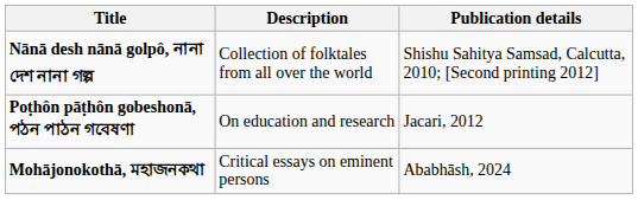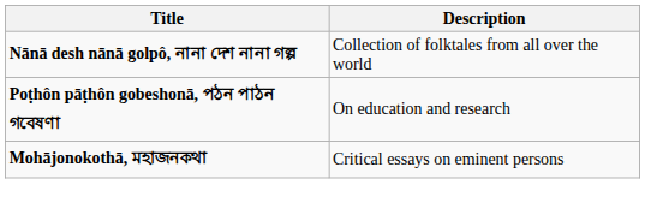- column: Publication details | Shishu Sahitya Samsad, Calcutta, 2010; [Second printing 2012] | Jacari, 2012 | Ababhāsh, 2024
